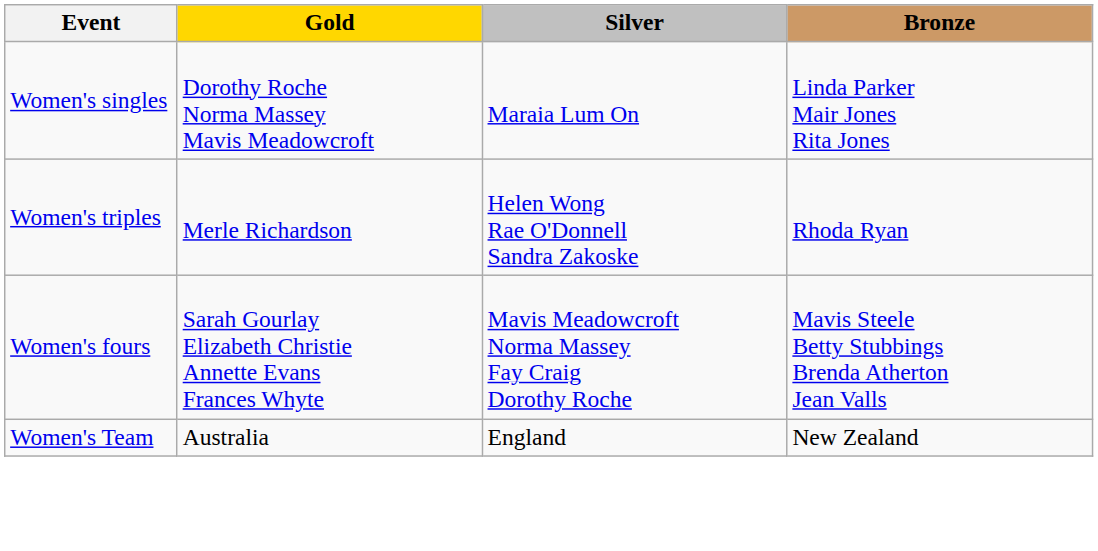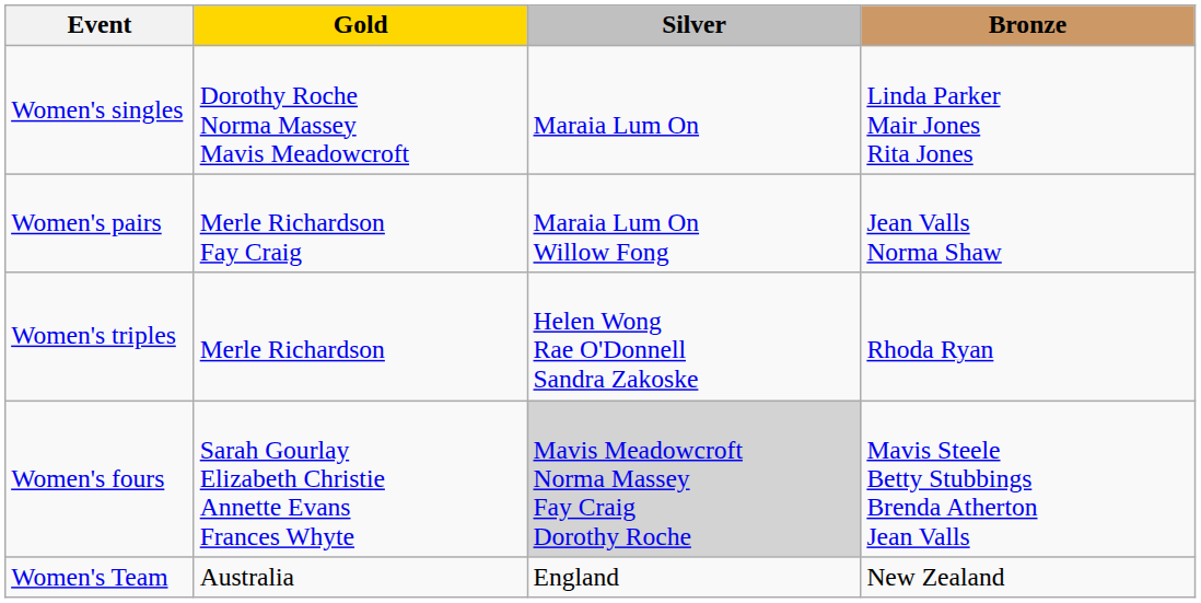+ row: Women's pairs | Merle Richardson Fay Craig | Maraia Lum On Willow Fong | Jean Valls Norma Shaw
Women's fours | Silver: no background -> lightgrey background
